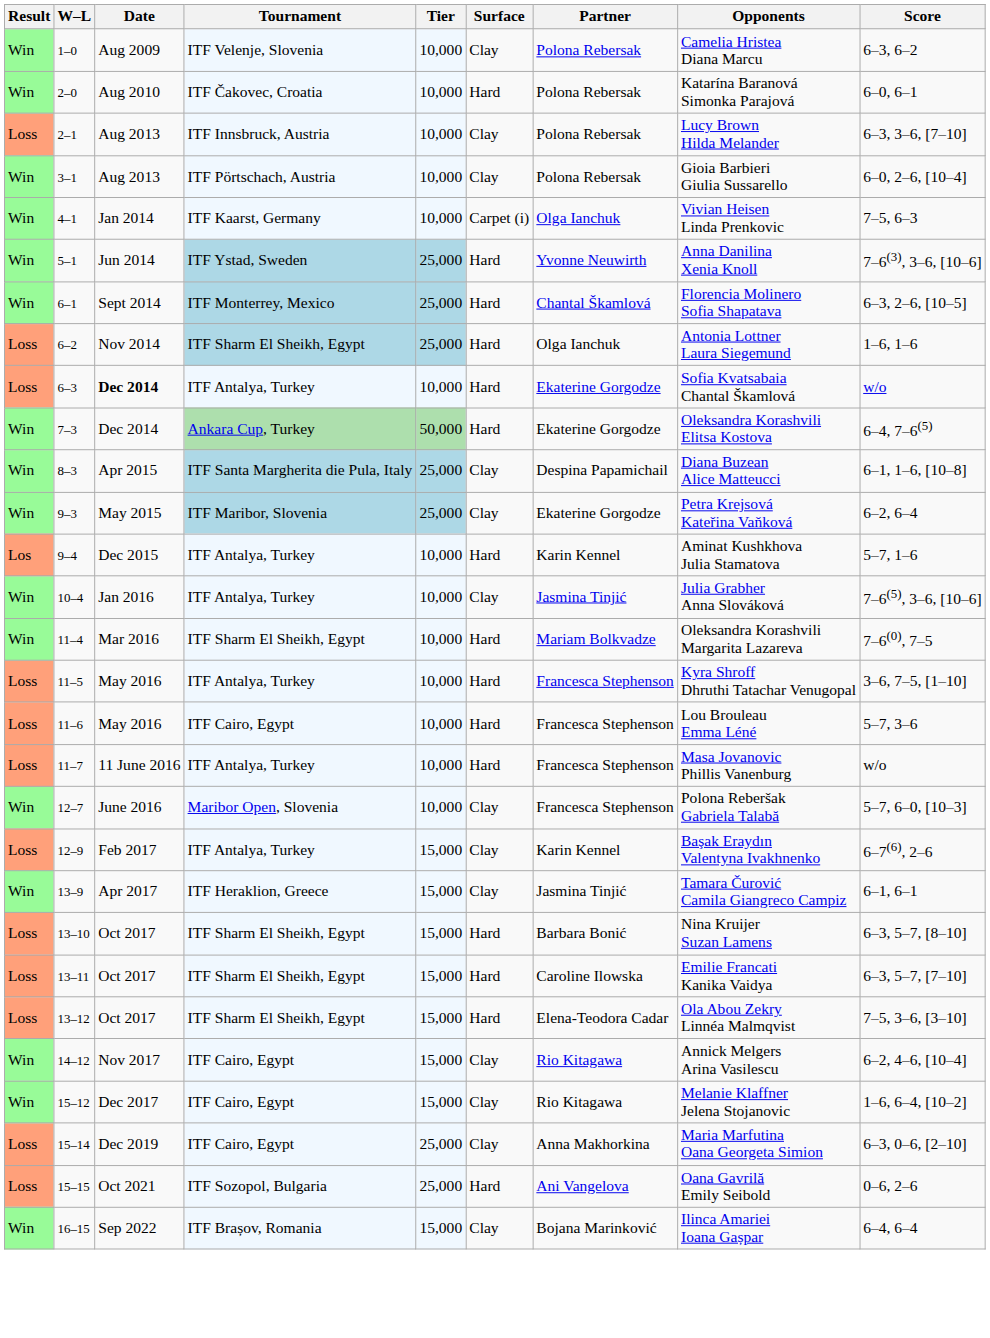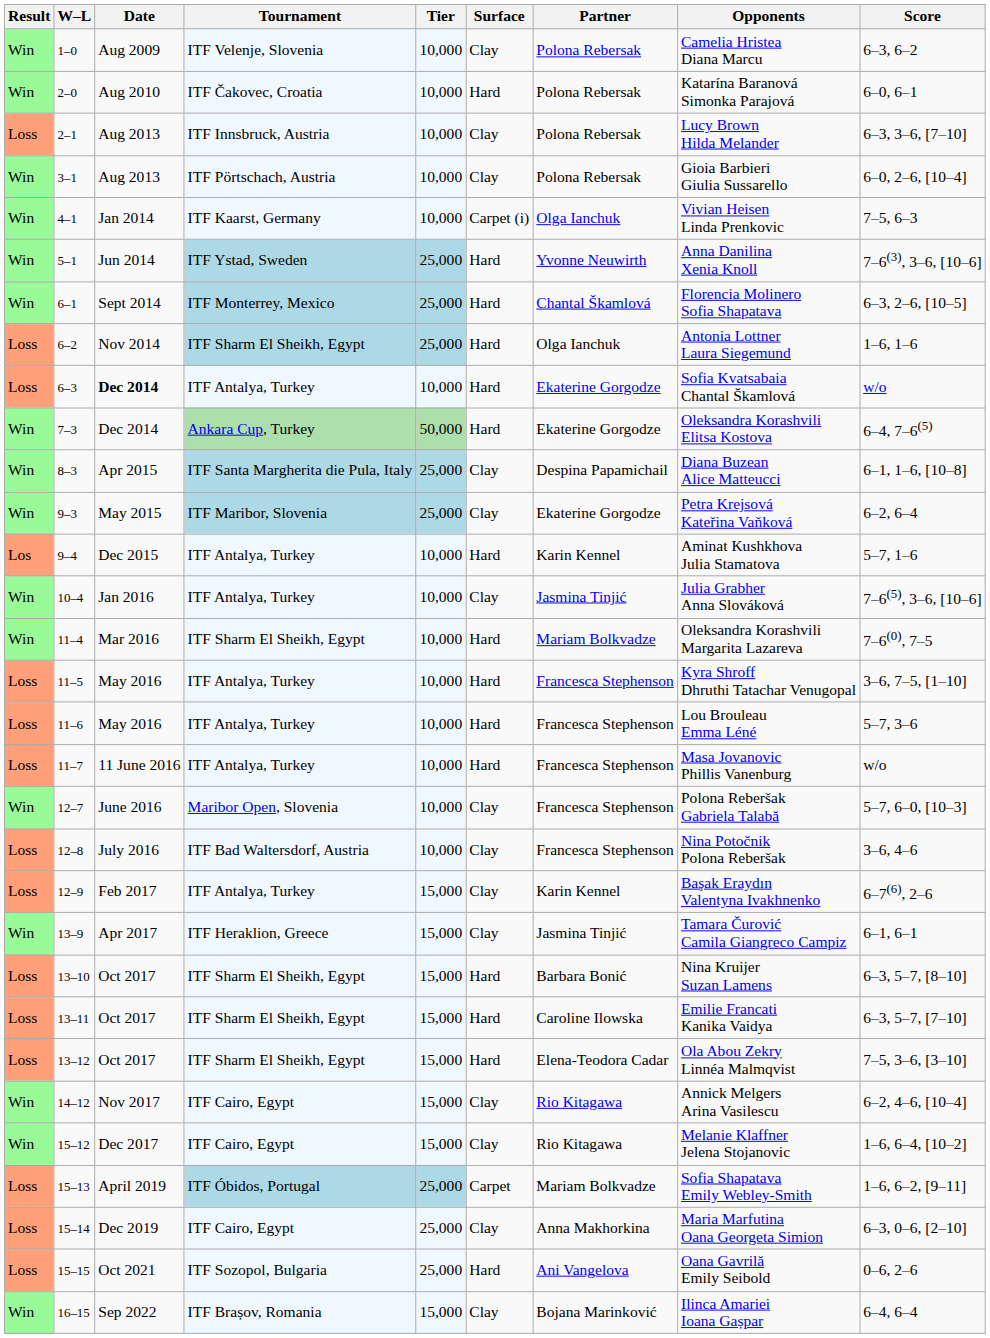11–6 | Tournament: ITF Cairo, Egypt -> ITF Antalya, Turkey
+ row: Loss | 12–8 | July 2016 | ITF Bad Waltersdorf, Austria | 10,000 | Clay | Francesca Stephenson | Nina Potočnik Polona Reberšak | 3–6, 4–6
+ row: Loss | 15–13 | April 2019 | ITF Óbidos, Portugal | 25,000 | Carpet | Mariam Bolkvadze | Sofia Shapatava Emily Webley-Smith | 1–6, 6–2, [9–11]
